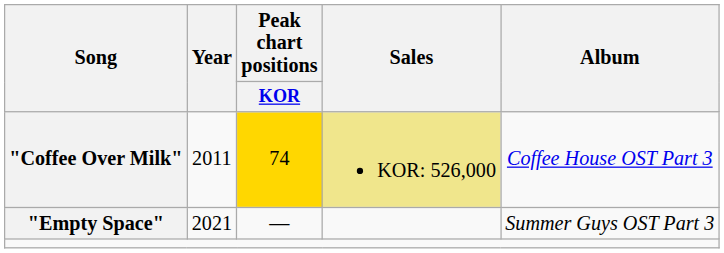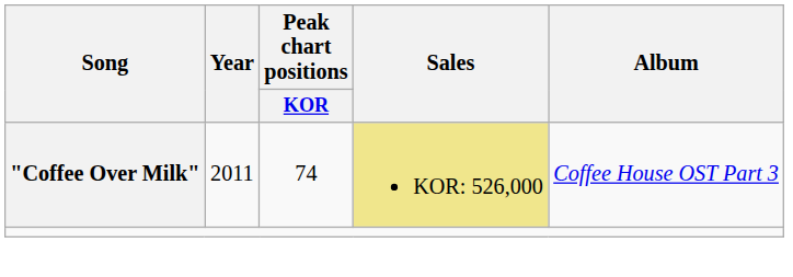"Coffee Over Milk" | Peak chart positions / KOR: gold background -> no background
- row: "Empty Space" | 2021 | — | Summer Guys OST Part 3
